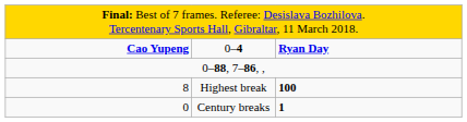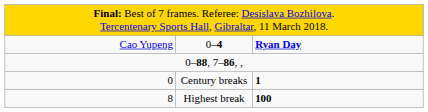0–4 | column 1: bold -> normal
rows swapped: Highest break <-> Century breaks
